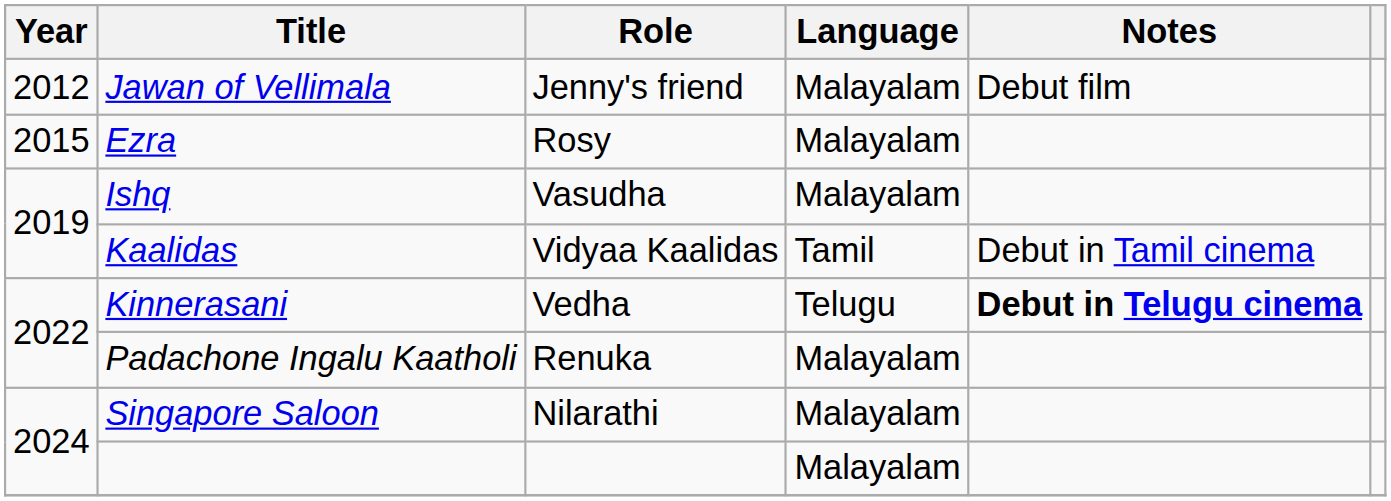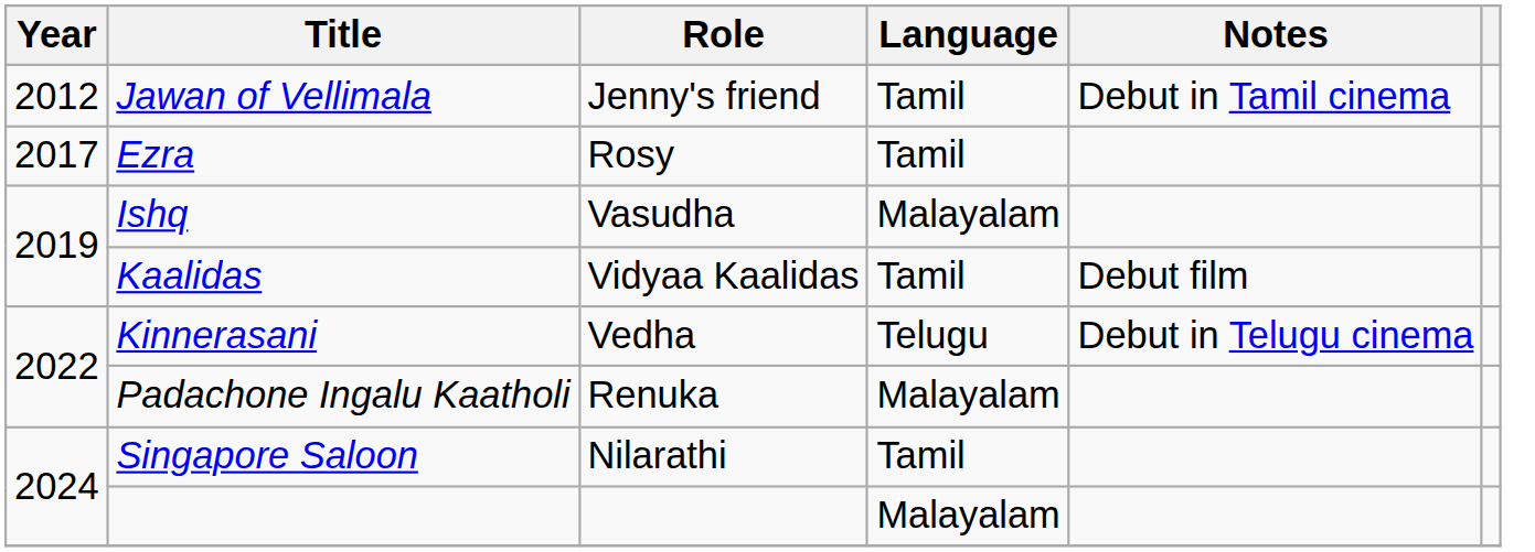Jawan of Vellimala | Language: Malayalam -> Tamil
Jawan of Vellimala | Notes: Debut film -> Debut in Tamil cinema
Ezra | Year: 2015 -> 2017
Ezra | Language: Malayalam -> Tamil
Kaalidas | Notes: Debut in Tamil cinema -> Debut film
Kinnerasani | Notes: bold -> normal
Singapore Saloon | Language: Malayalam -> Tamil
